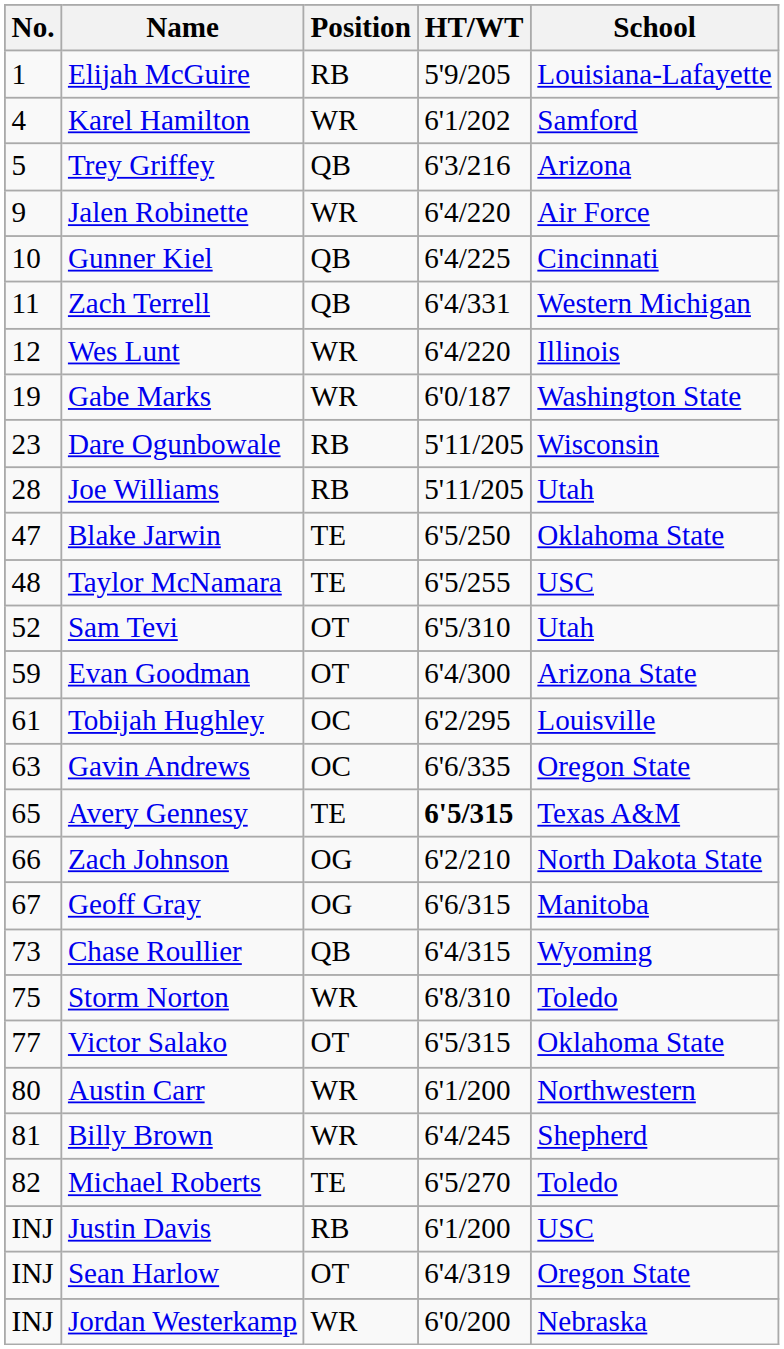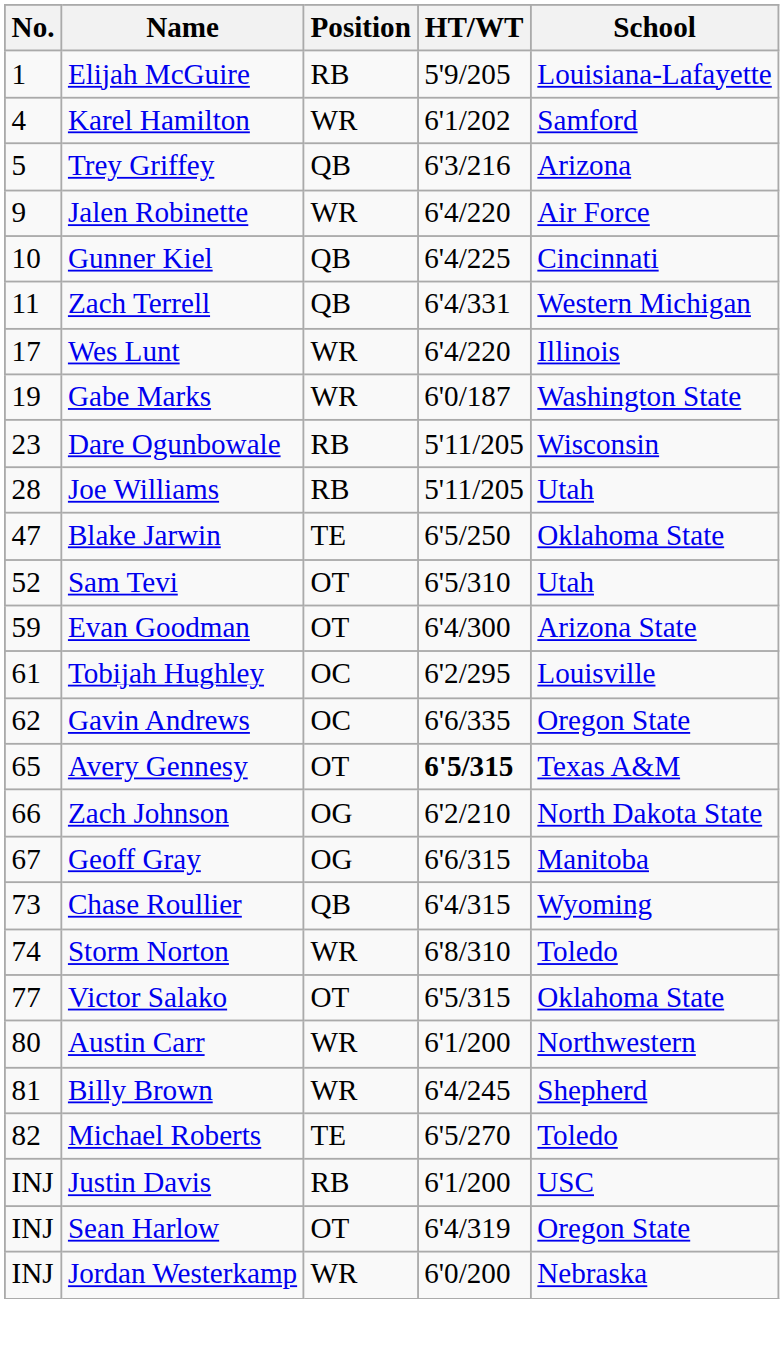Wes Lunt | No.: 12 -> 17
- row: 48 | Taylor McNamara | TE | 6'5/255 | USC
Gavin Andrews | No.: 63 -> 62
Avery Gennesy | Position: TE -> OT
Storm Norton | No.: 75 -> 74
